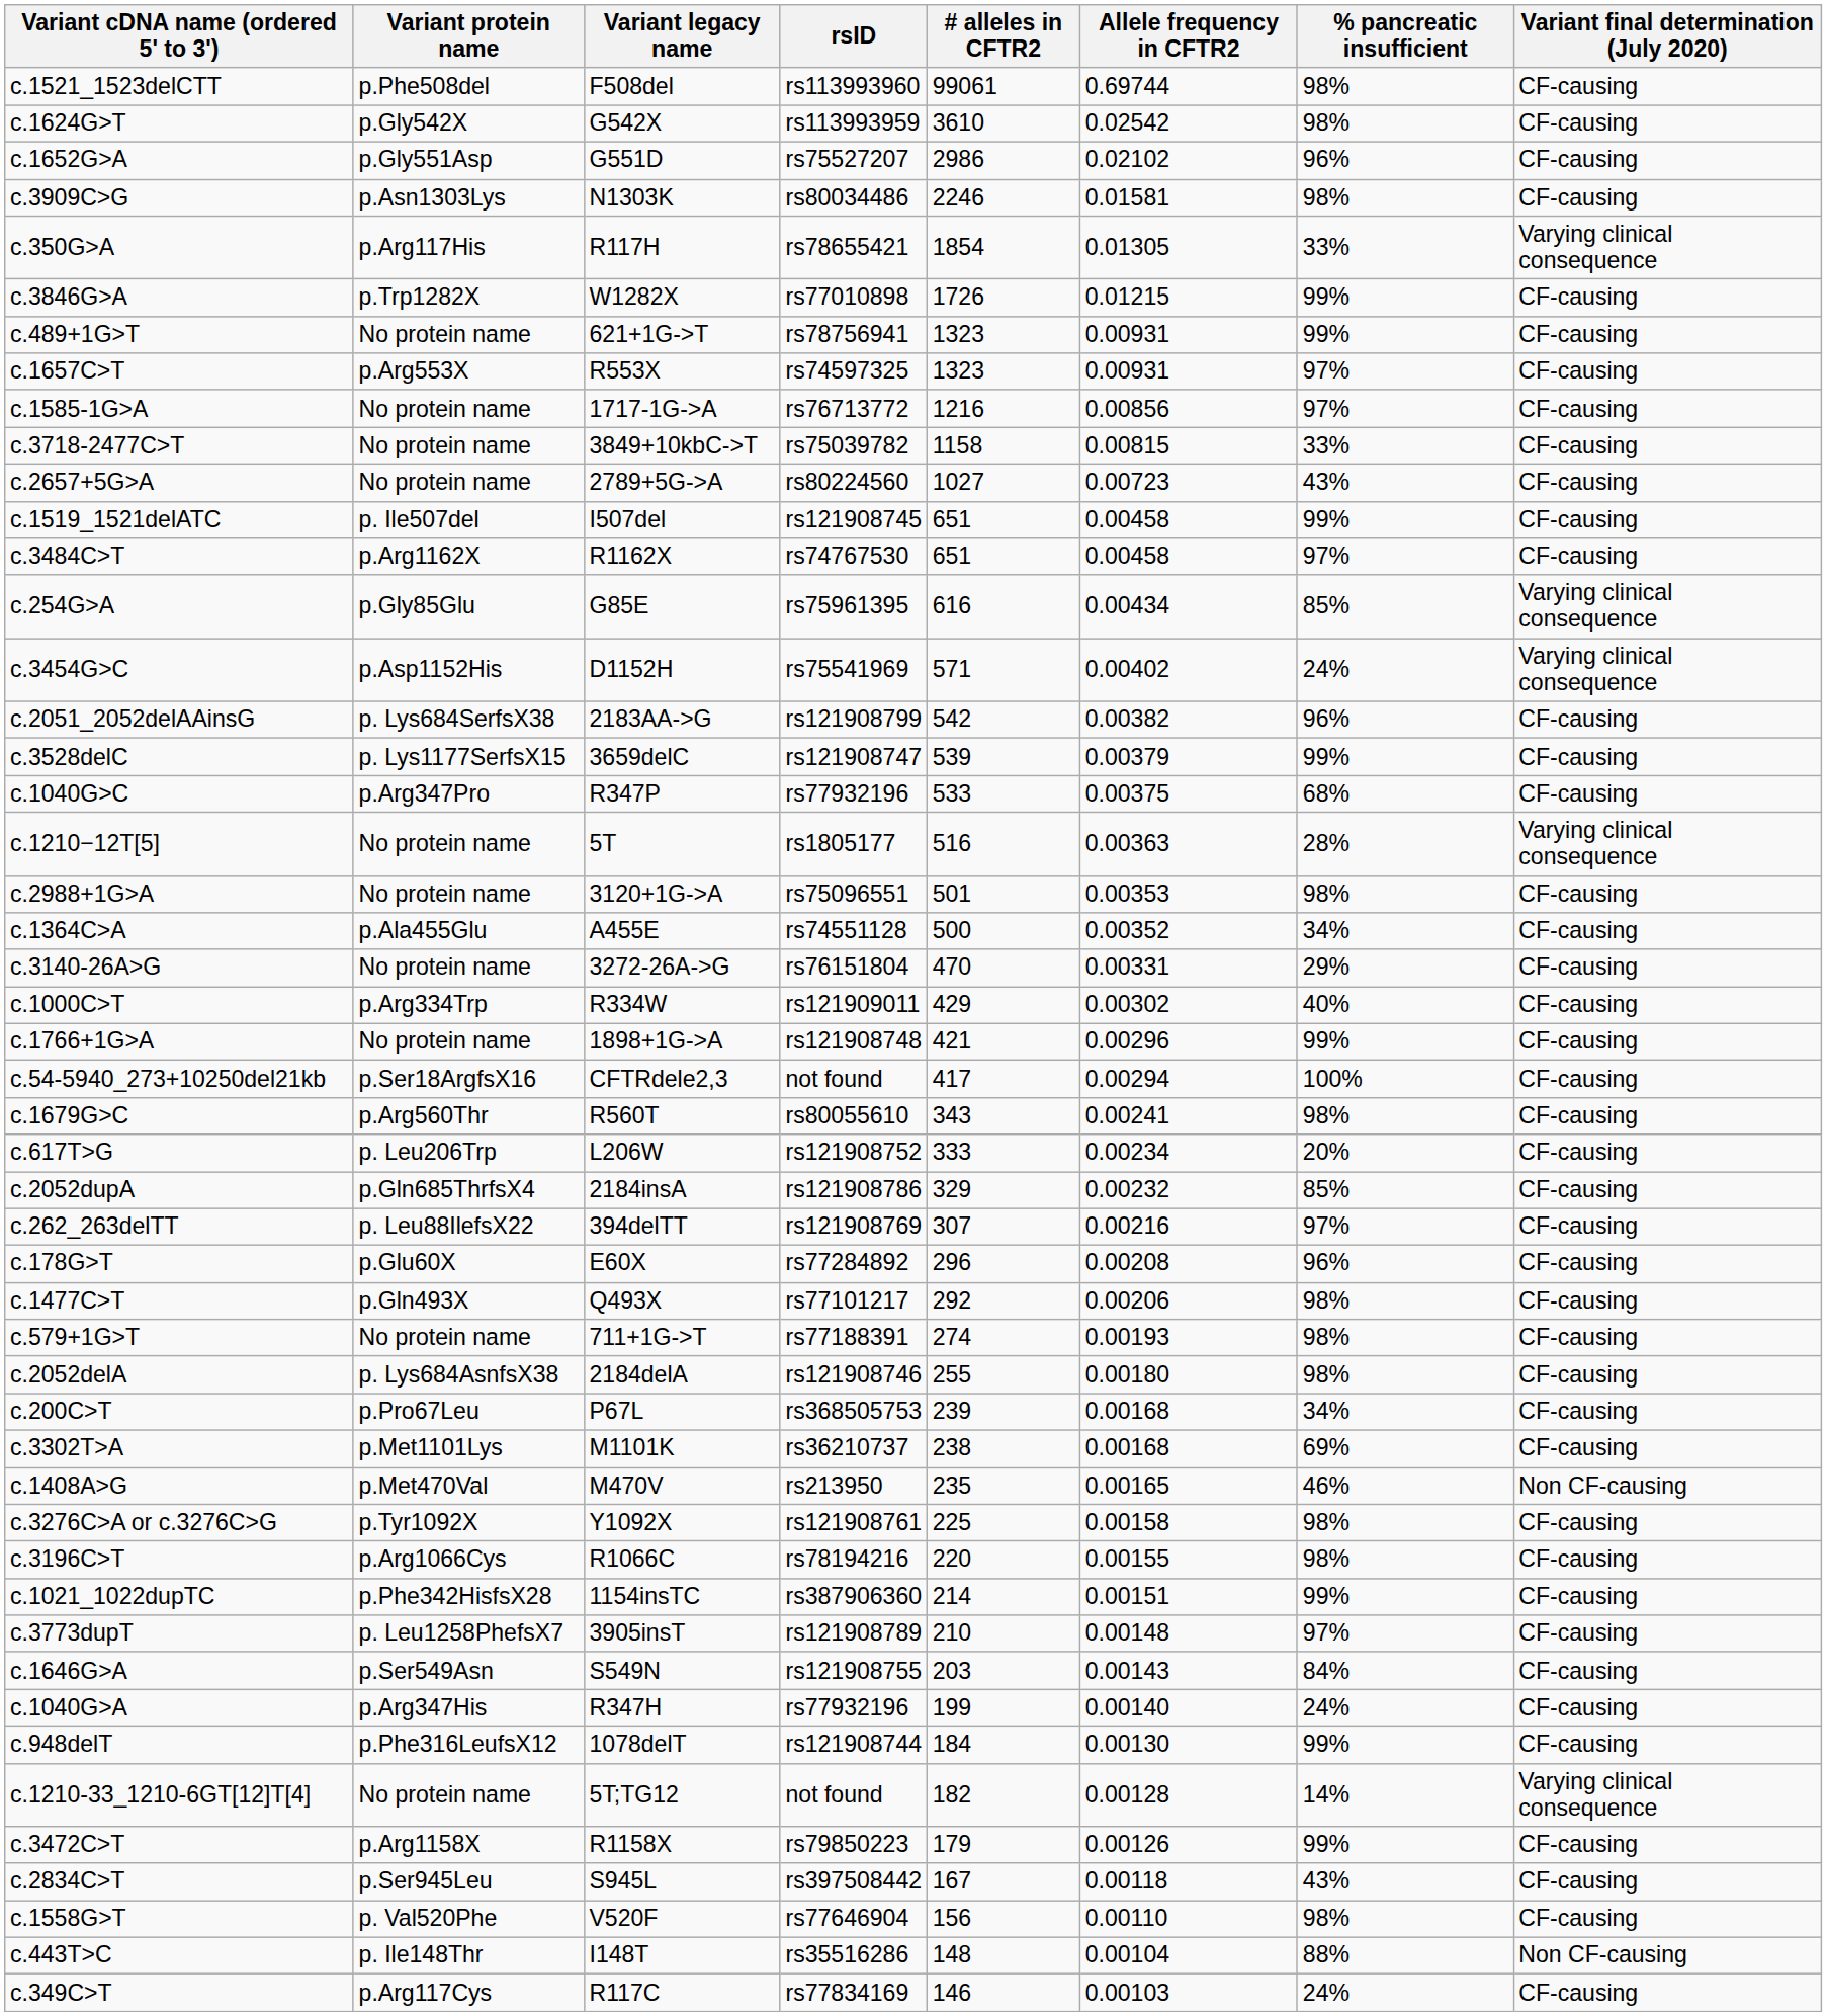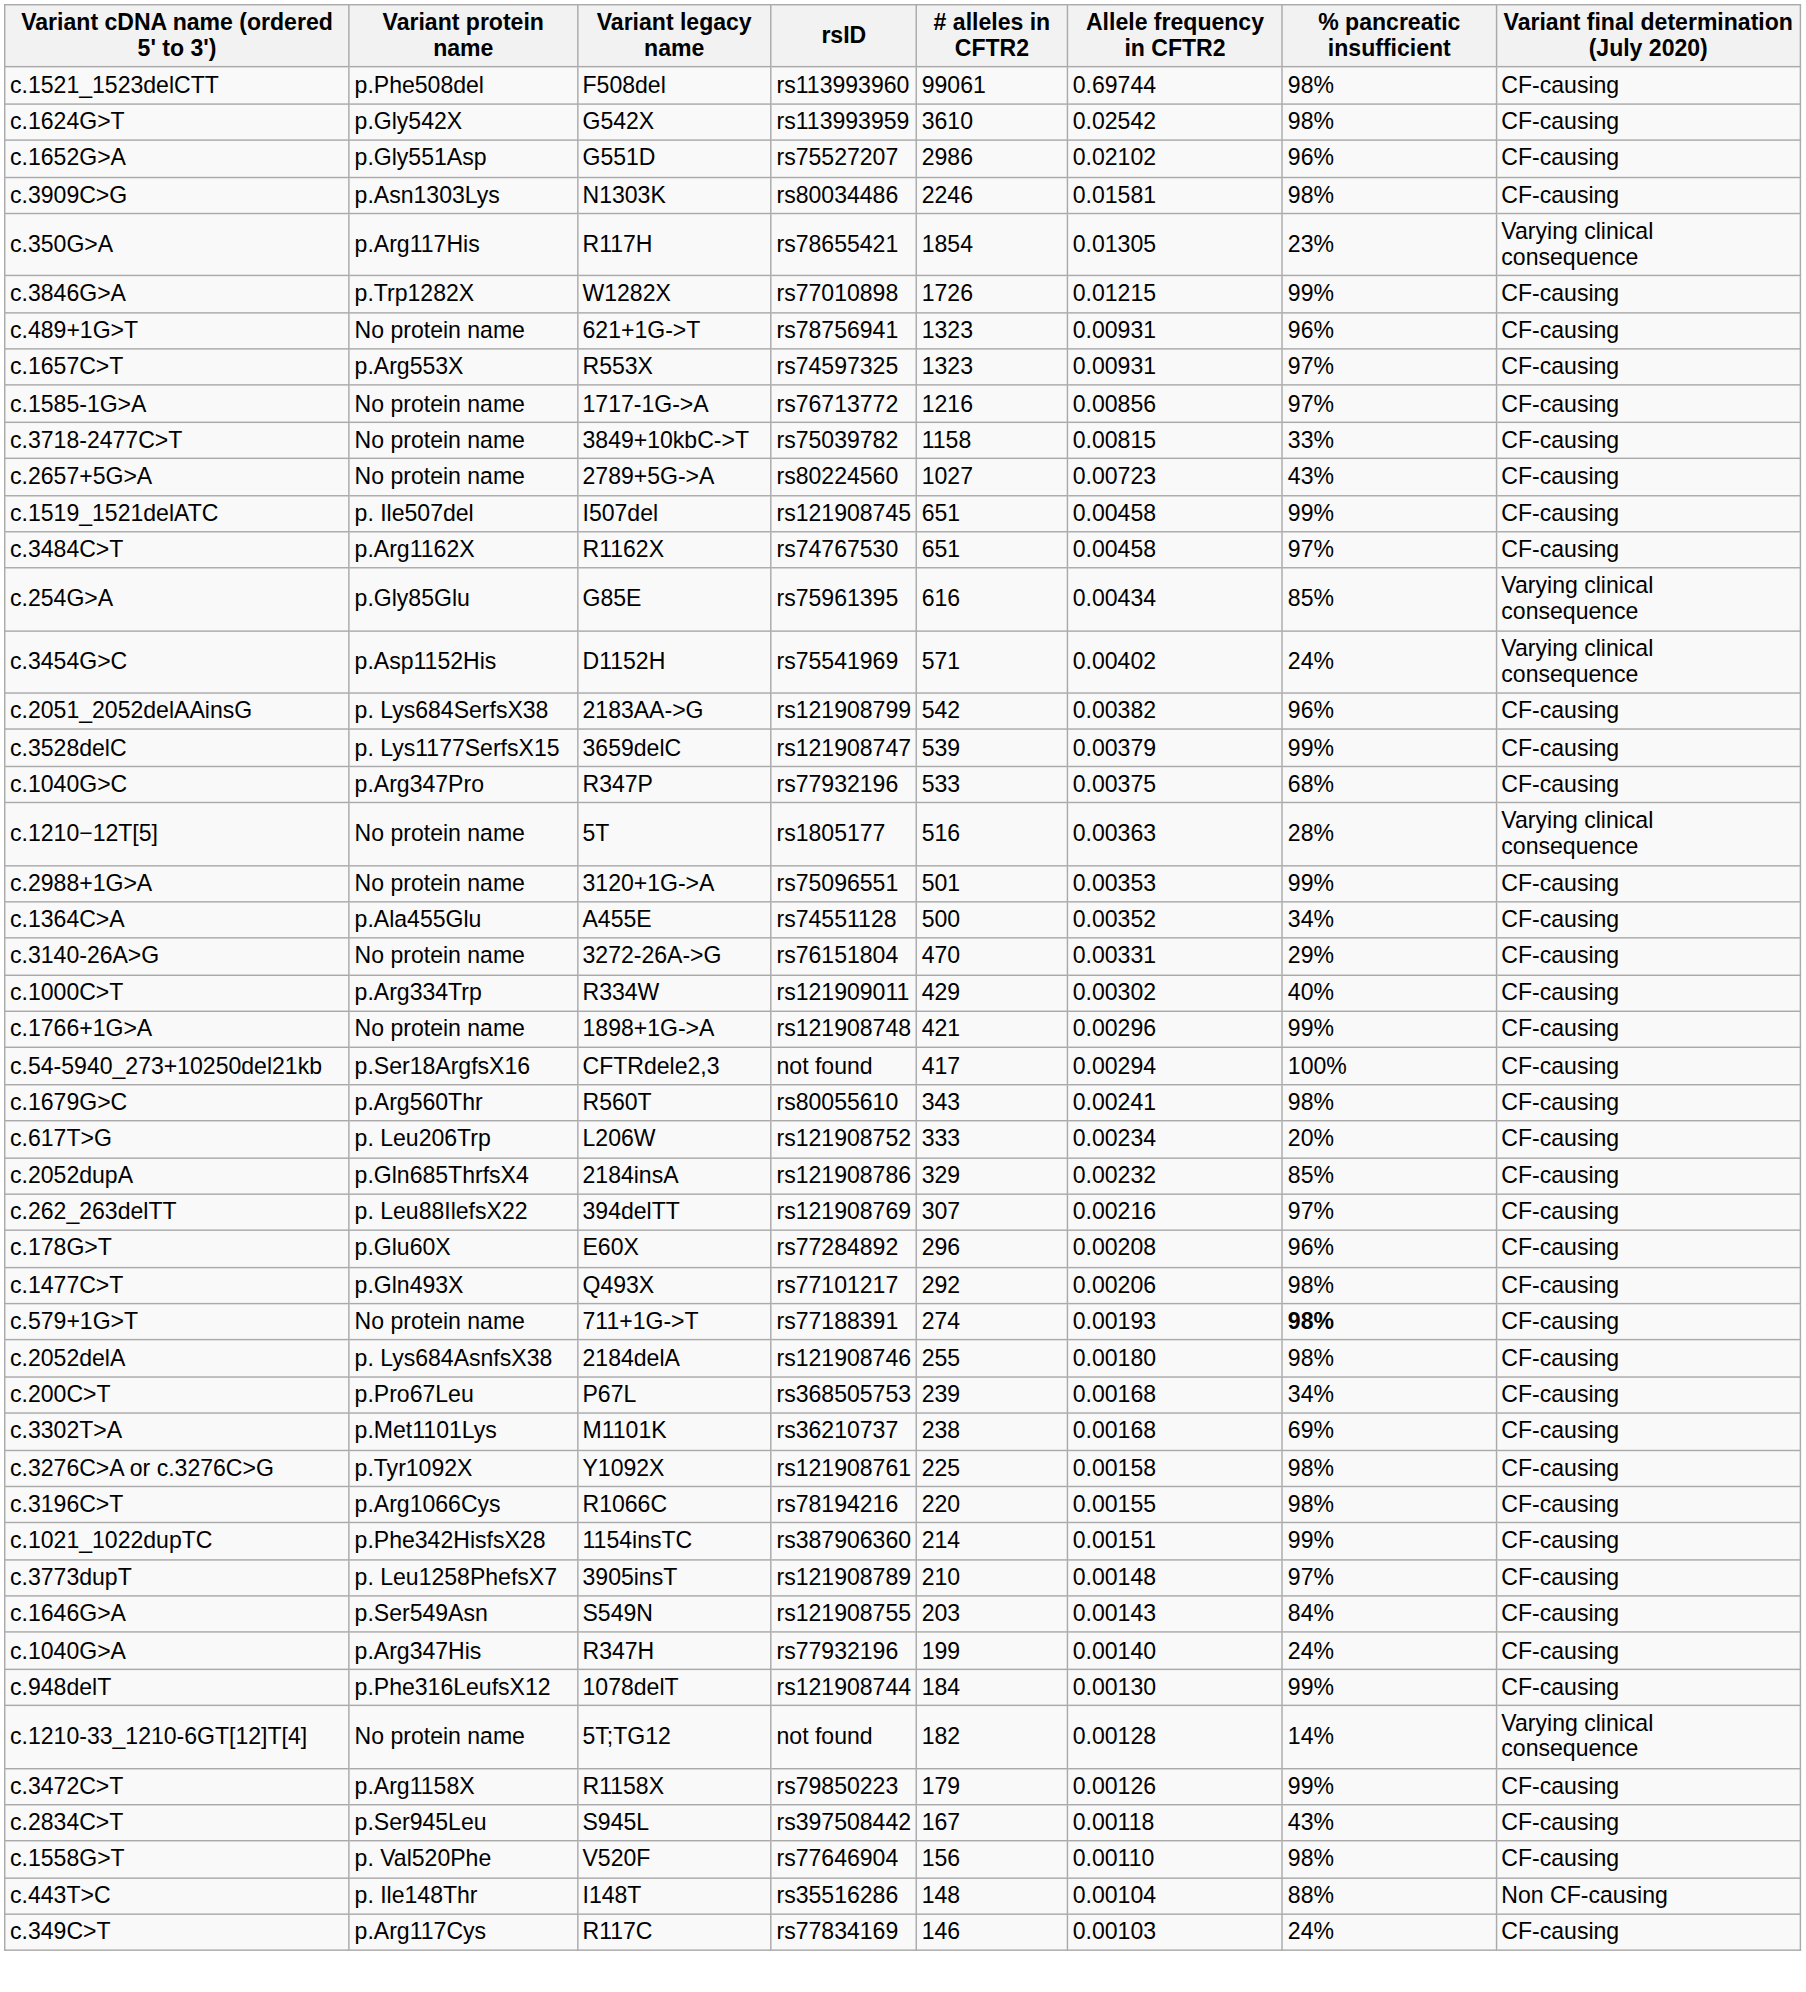c.350G>A | % pancreatic insufficient: 33% -> 23%
c.489+1G>T | % pancreatic insufficient: 99% -> 96%
c.2988+1G>A | % pancreatic insufficient: 98% -> 99%
c.579+1G>T | % pancreatic insufficient: normal -> bold
- row: c.1408A>G | p.Met470Val | M470V | rs213950 | 235 | 0.00165 | 46% | Non CF-causing
